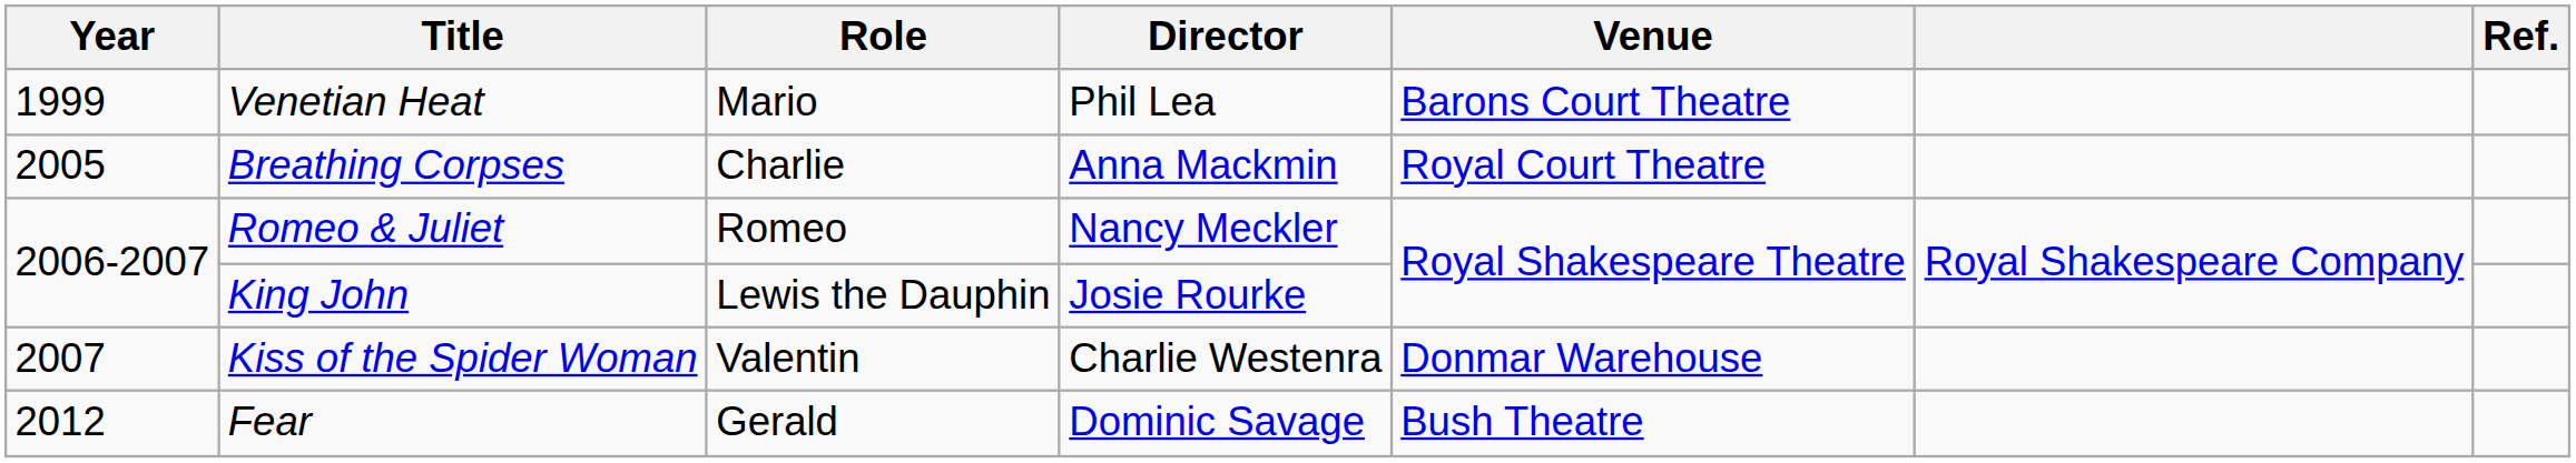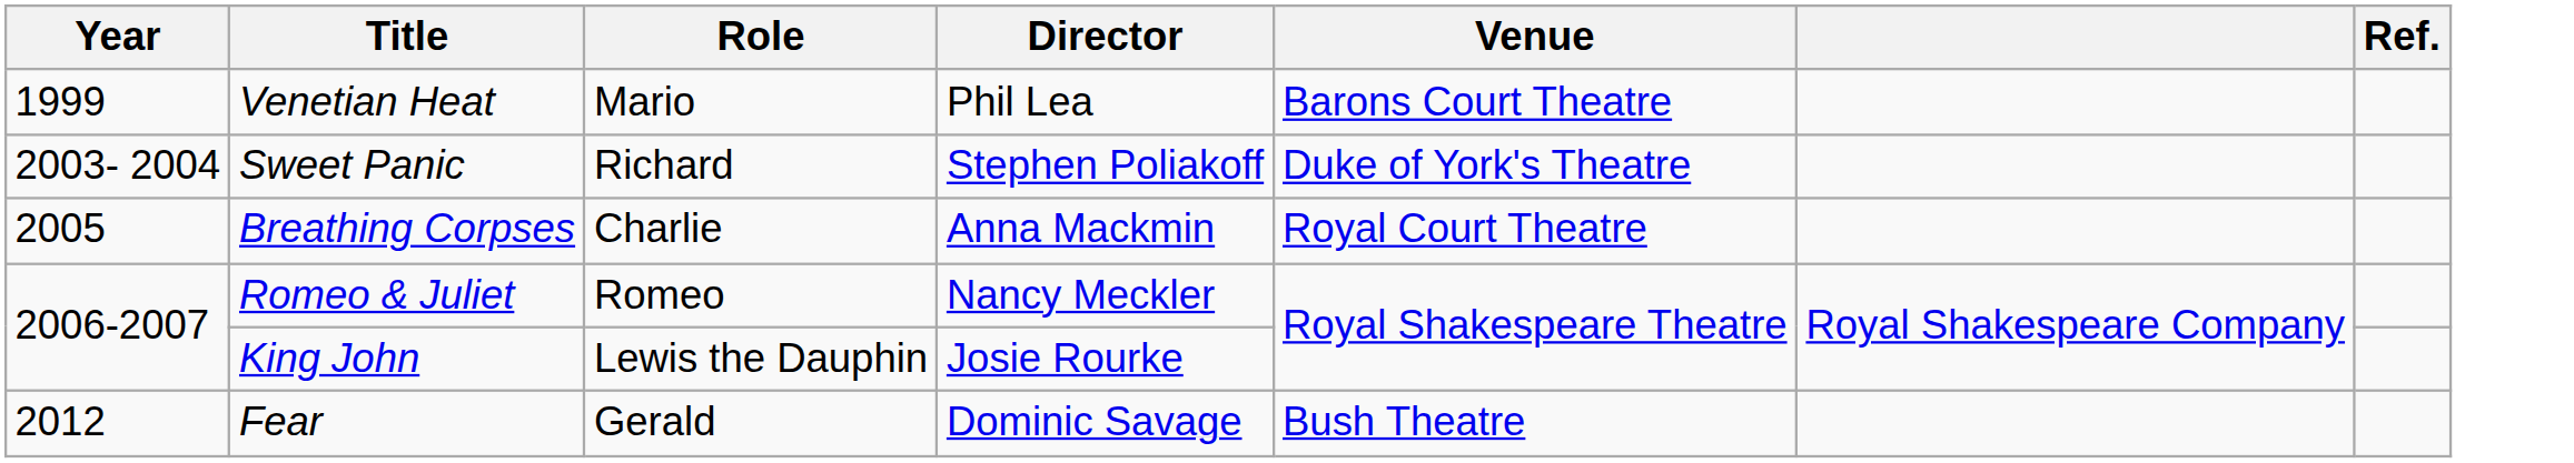+ row: 2003- 2004 | Sweet Panic | Richard | Stephen Poliakoff | Duke of York's Theatre
- row: 2007 | Kiss of the Spider Woman | Valentin | Charlie Westenra | Donmar Warehouse
